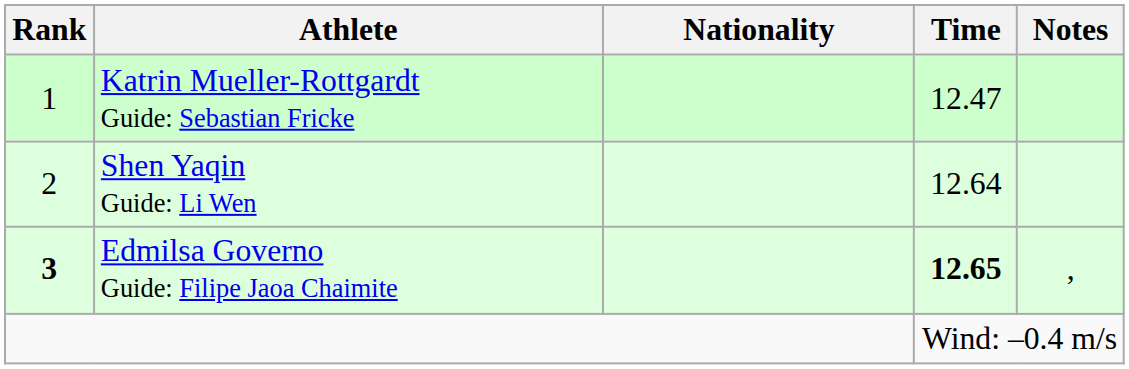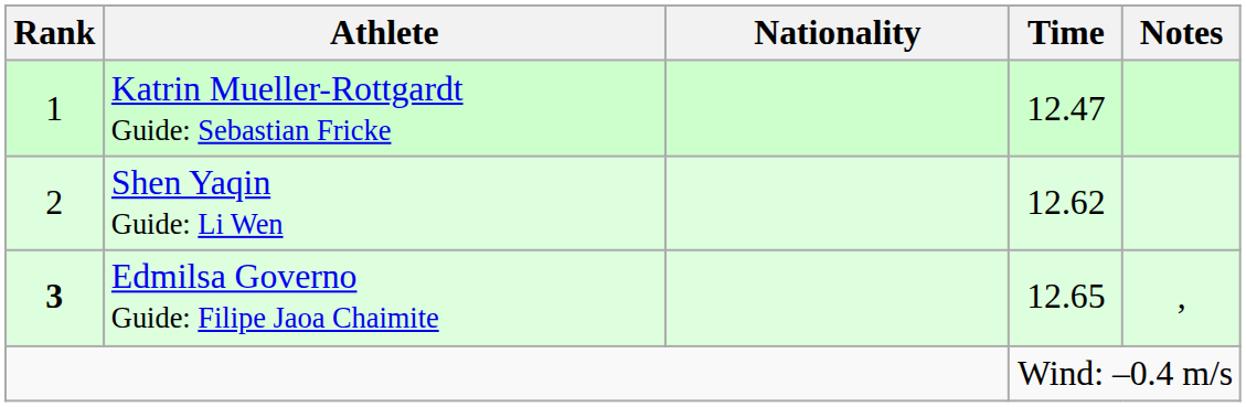Shen Yaqin Guide: Li Wen | Time: 12.64 -> 12.62
Edmilsa Governo Guide: Filipe Jaoa Chaimite | Time: bold -> normal
